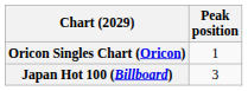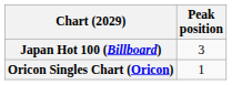rows swapped: Oricon Singles Chart (Oricon) <-> Japan Hot 100 (Billboard)
